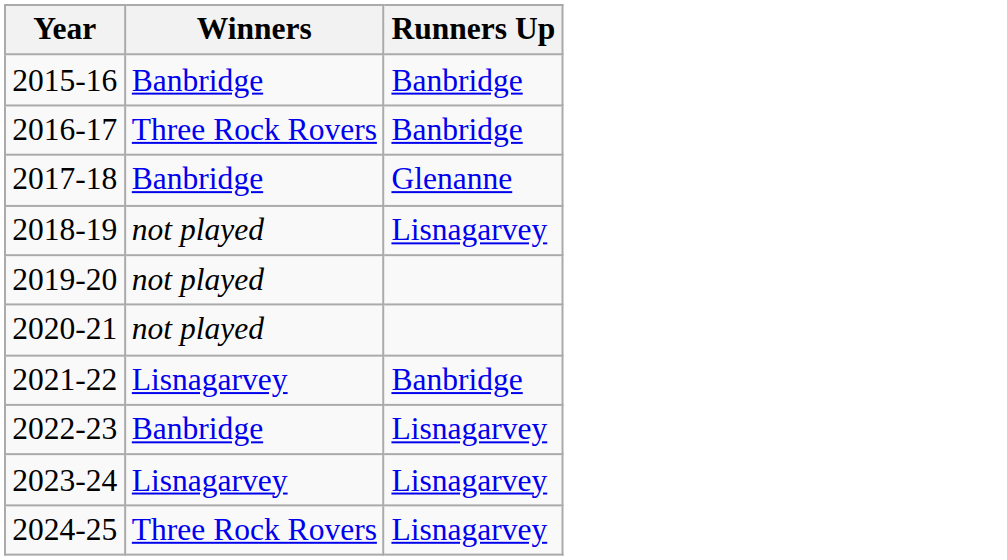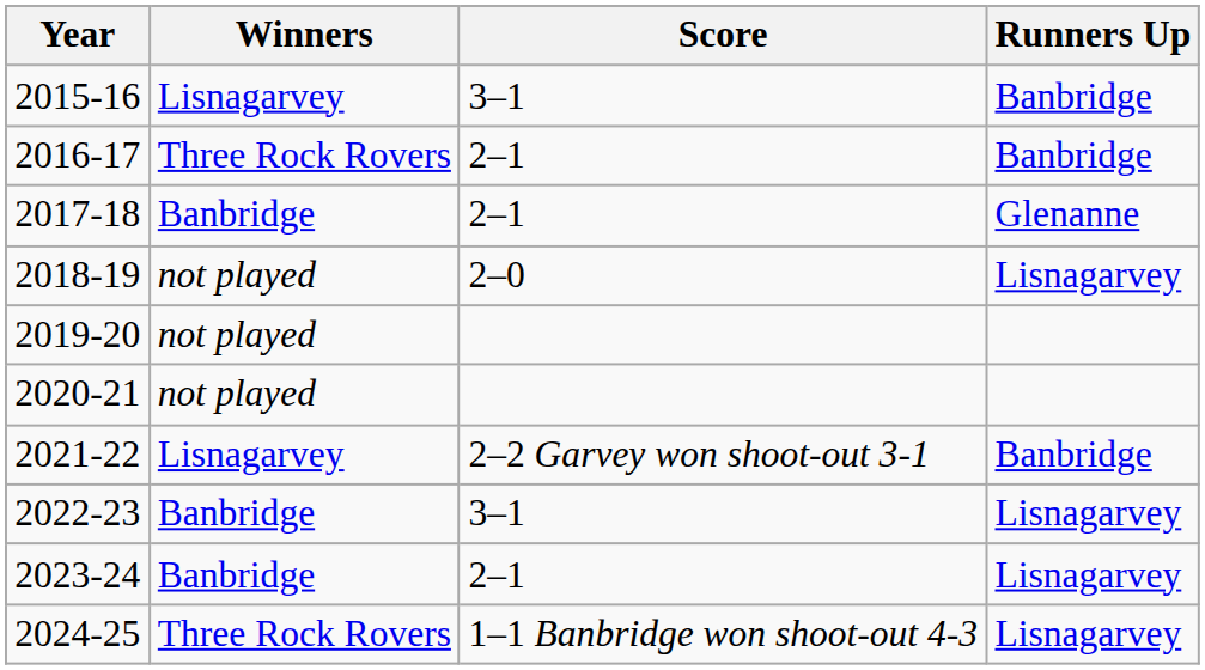+ column: Score | 3–1 | 2–1 | 2–1 | 2–0 | 2–2 Garvey won shoot-out 3-1 | 3–1 | 2–1 | 1–1 Banbridge won shoot-out 4-3
2015-16 | Winners: Banbridge -> Lisnagarvey
2023-24 | Winners: Lisnagarvey -> Banbridge
